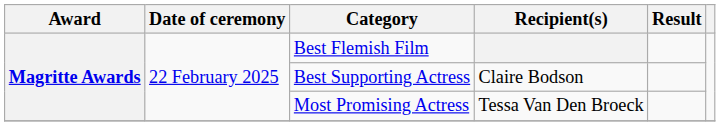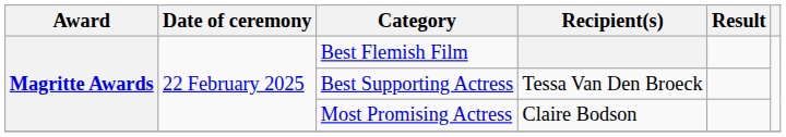Best Supporting Actress | Recipient(s): Claire Bodson -> Tessa Van Den Broeck
Most Promising Actress | Recipient(s): Tessa Van Den Broeck -> Claire Bodson
